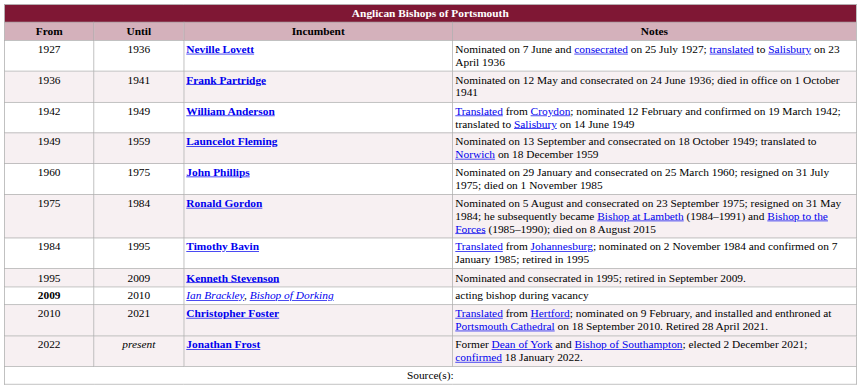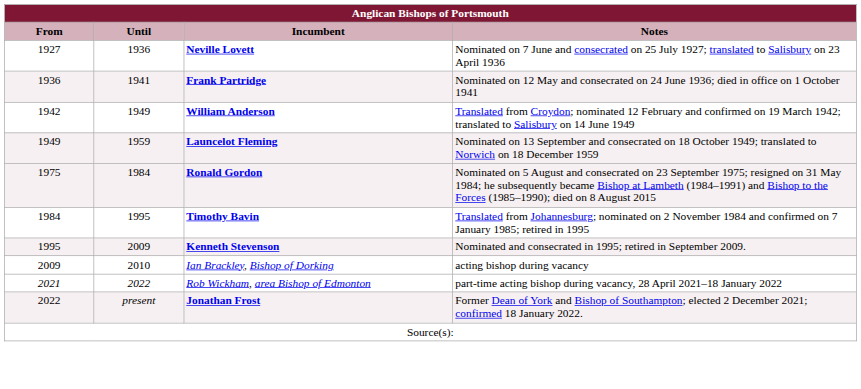- row: 1960 | 1975 | John Phillips | Nominated on 29 January and consecrated on 25 March 1960; resigned on 31 July 1975; died on 1 November 1985
Ian Brackley, Bishop of Dorking | From: bold -> normal
- row: 2010 | 2021 | Christopher Foster | Translated from Hertford; nominated on 9 February, and installed and enthroned at Portsmouth Cathedral on 18 September 2010. Retired 28 April 2021.
+ row: 2021 | 2022 | Rob Wickham, area Bishop of Edmonton | part-time acting bishop during vacancy, 28 April 2021–18 January 2022
